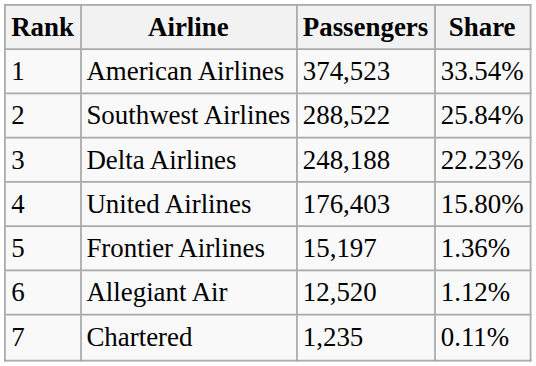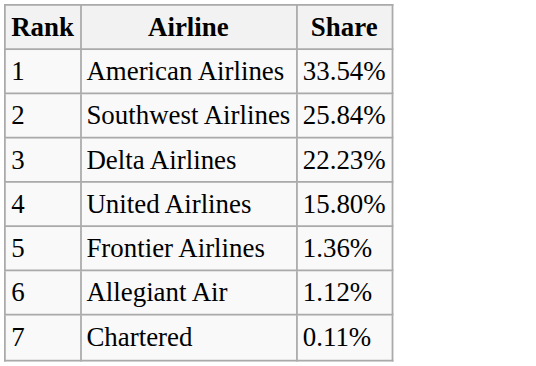- column: Passengers | 374,523 | 288,522 | 248,188 | 176,403 | 15,197 | 12,520 | 1,235
